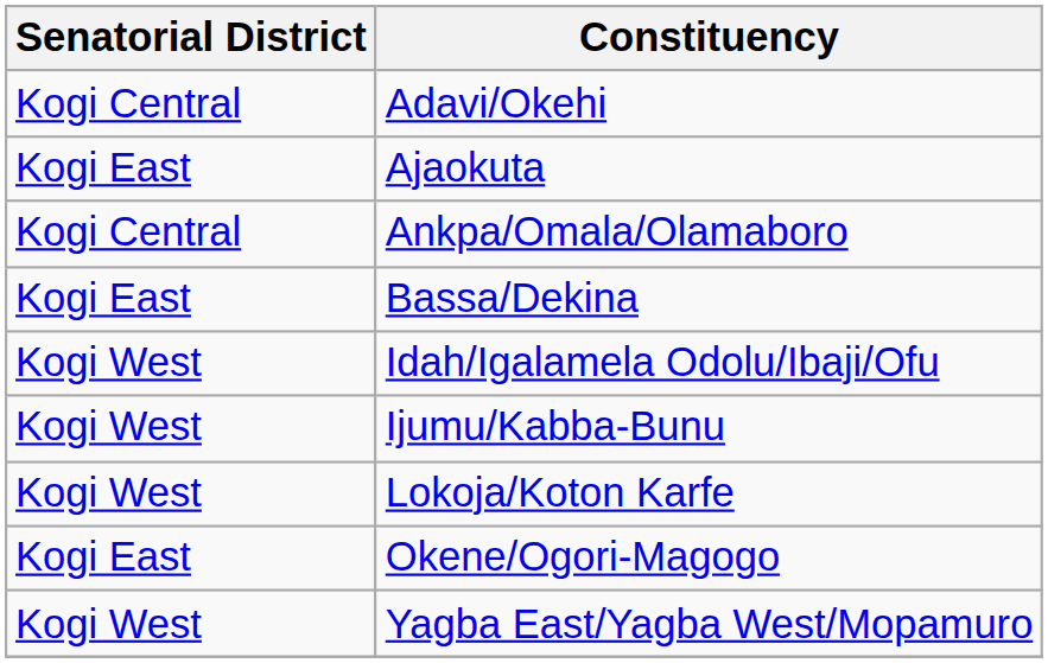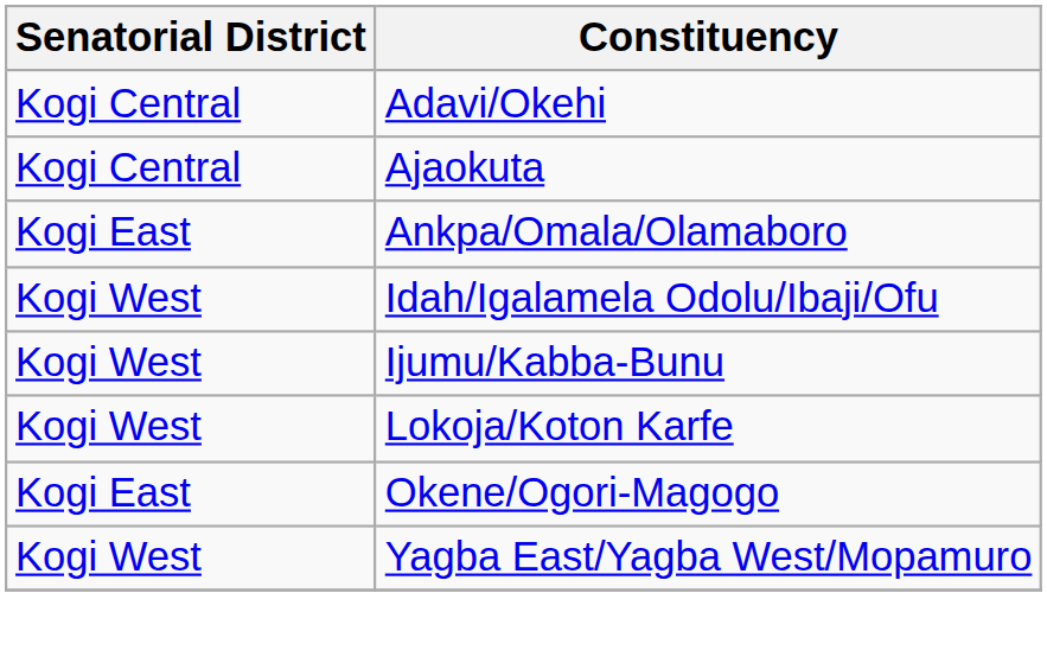Ajaokuta | Senatorial District: Kogi East -> Kogi Central
Ankpa/Omala/Olamaboro | Senatorial District: Kogi Central -> Kogi East
- row: Kogi East | Bassa/Dekina
